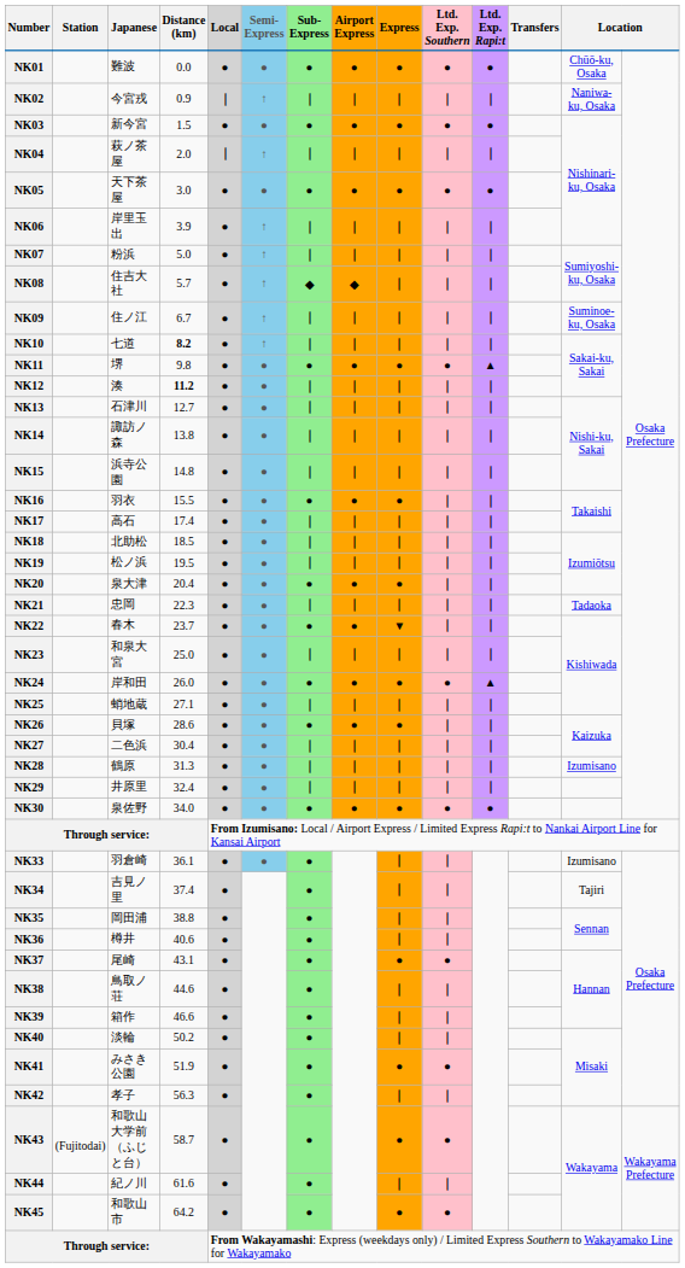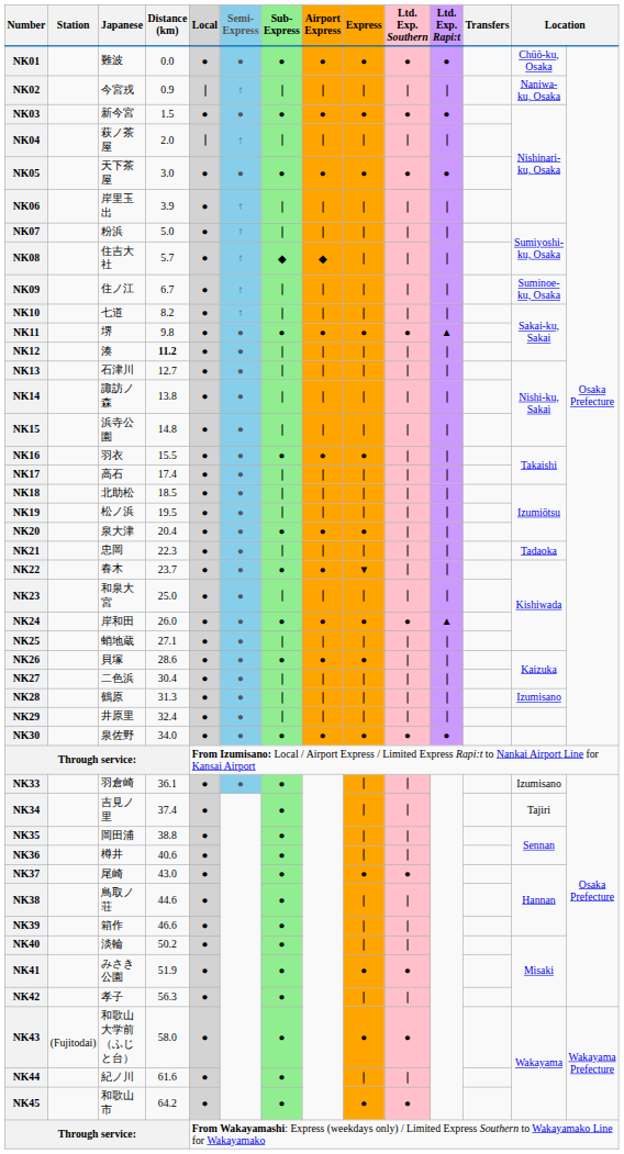NK10 | Distance (km): bold -> normal
NK37 | Distance (km): 43.1 -> 43.0
NK43 | Distance (km): 58.7 -> 58.0
